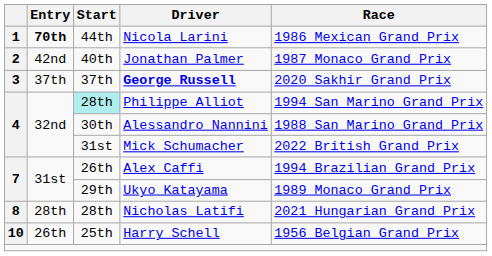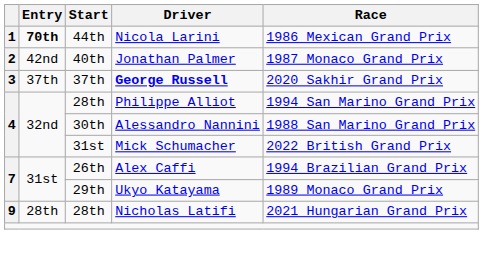Philippe Alliot | Start: paleturquoise background -> no background
Nicholas Latifi | column 1: 8 -> 9
- row: 10 | 26th | 25th | Harry Schell | 1956 Belgian Grand Prix
